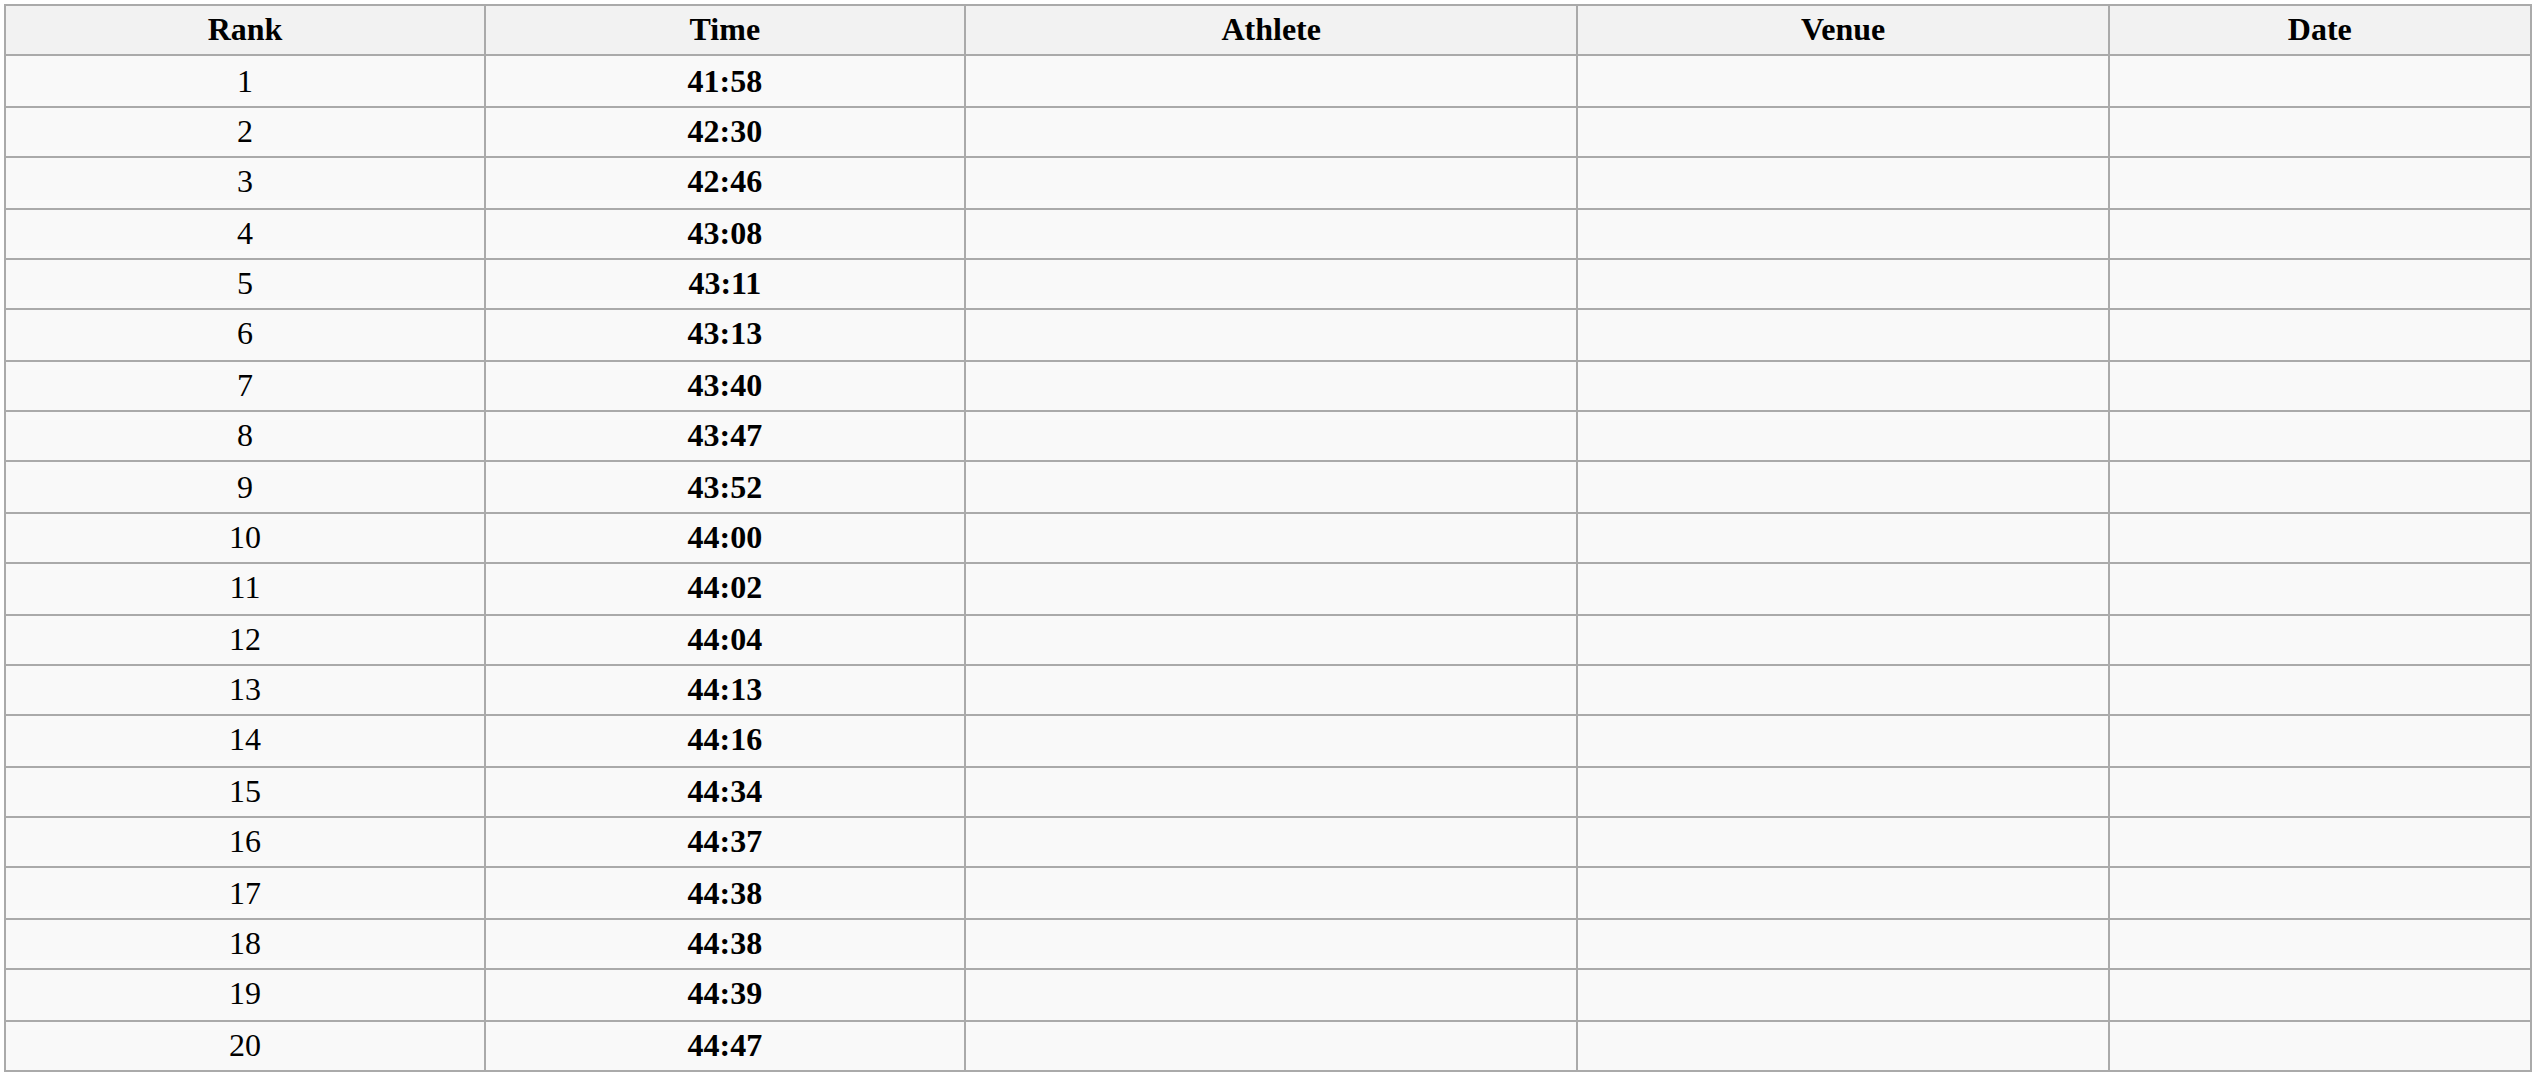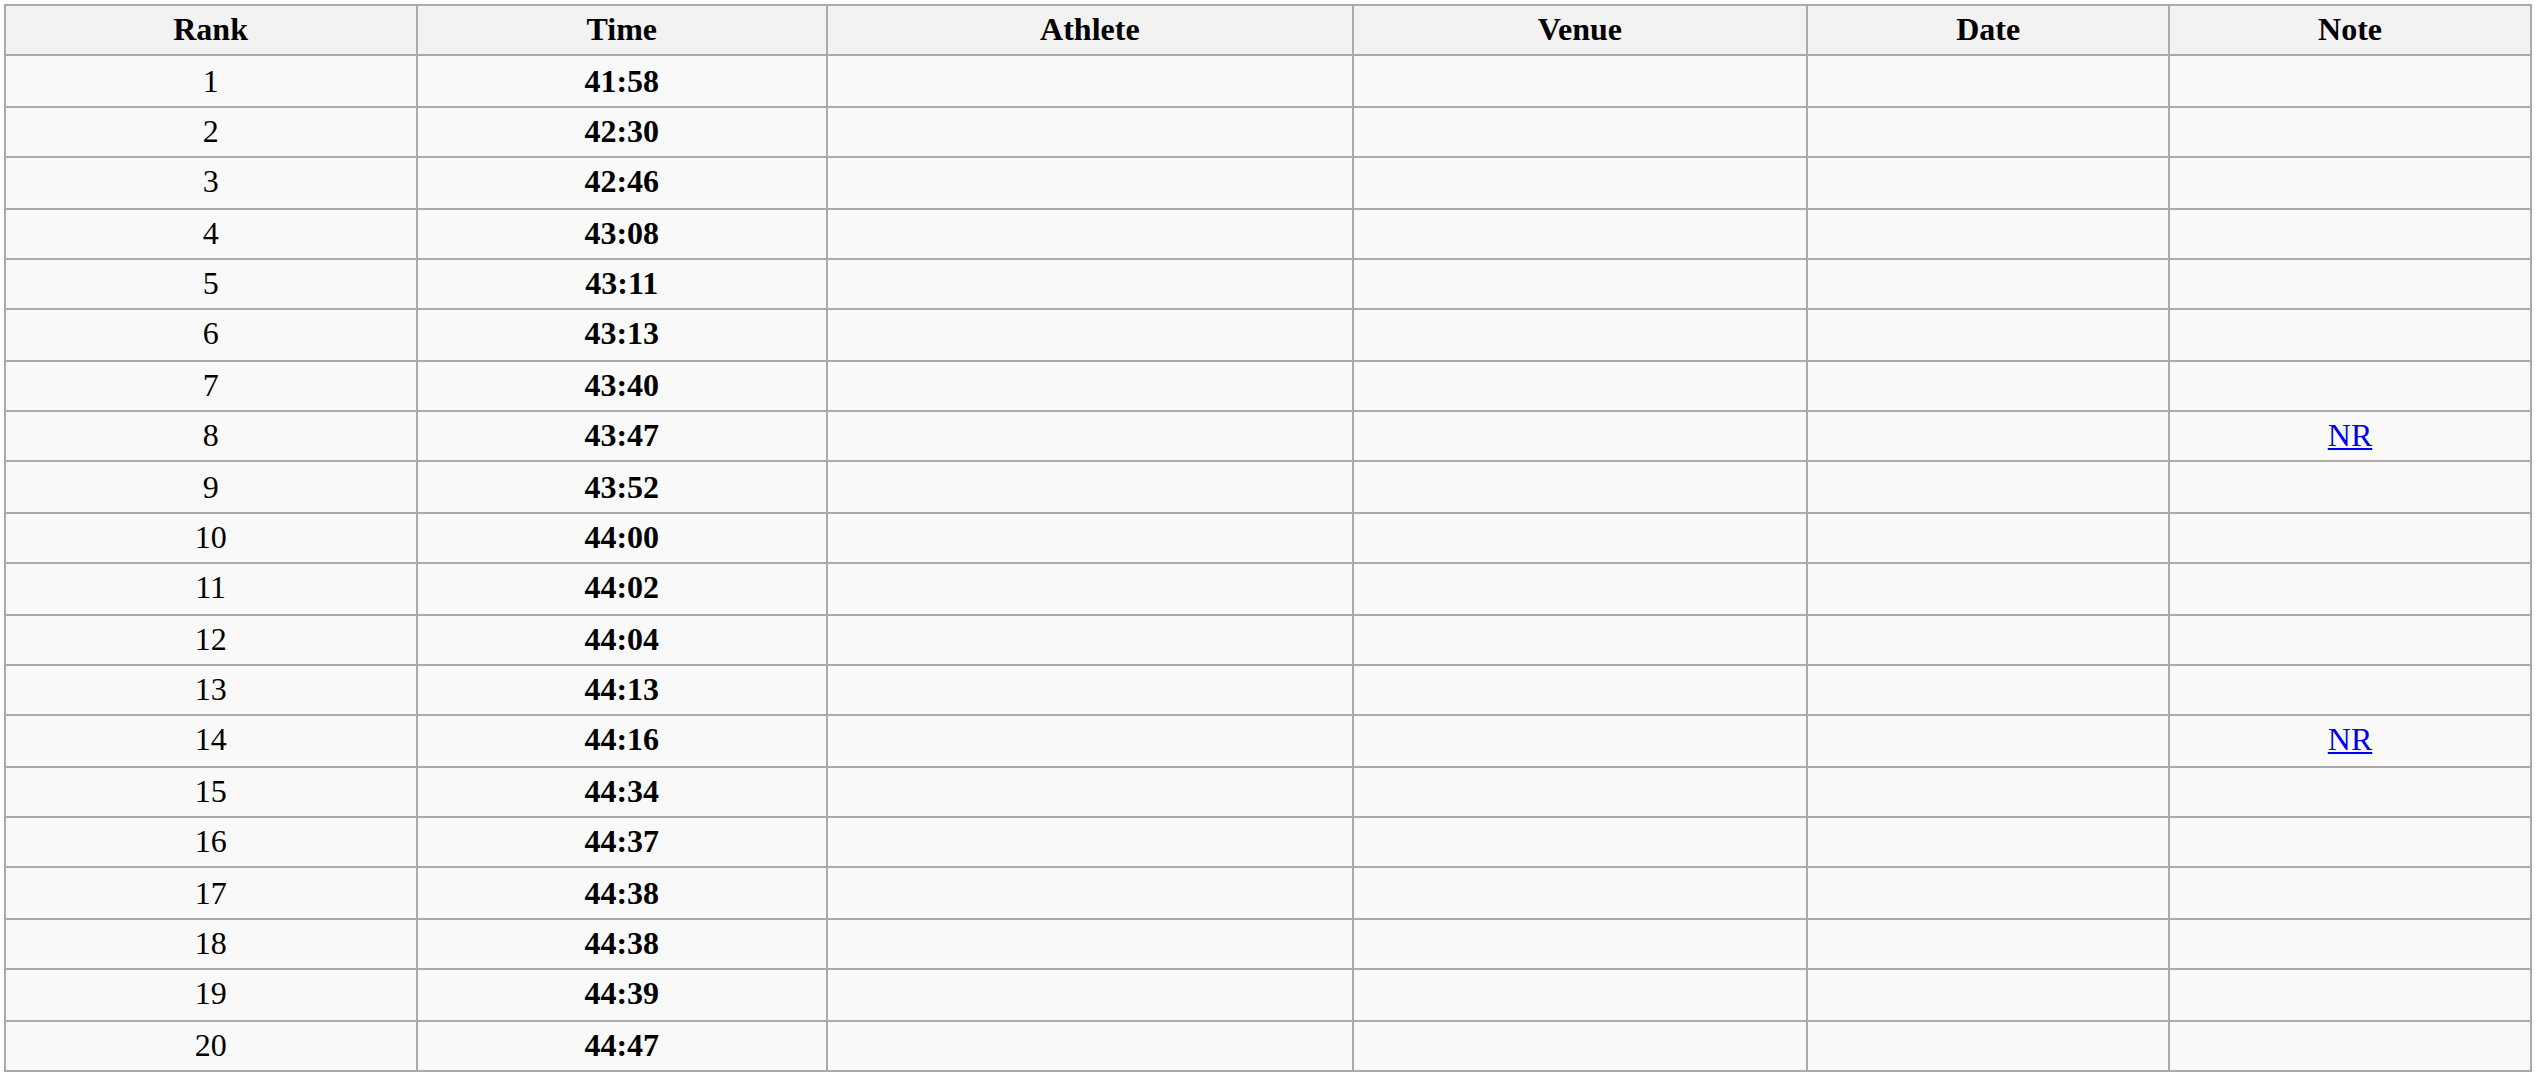+ column: Note | NR | NR
